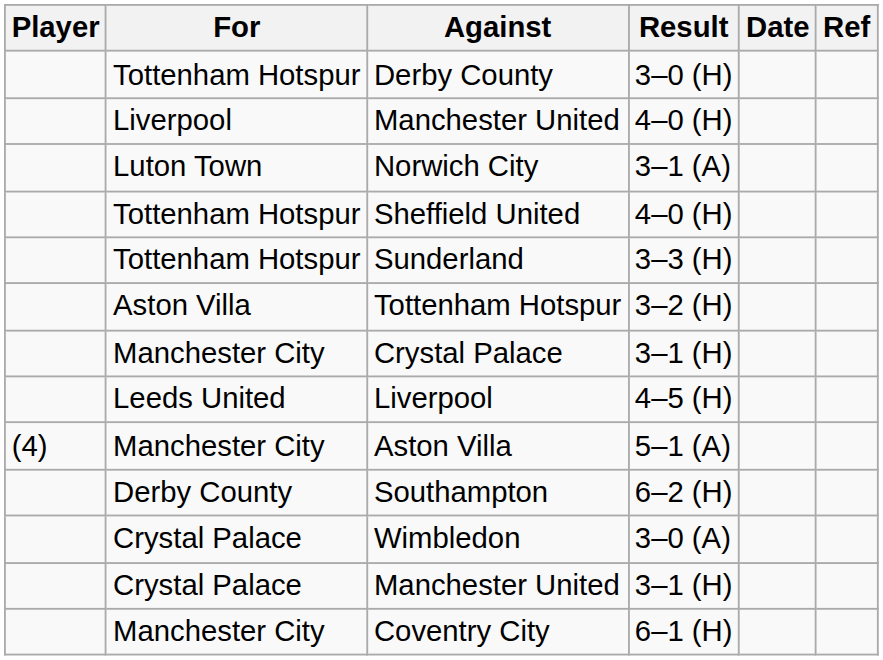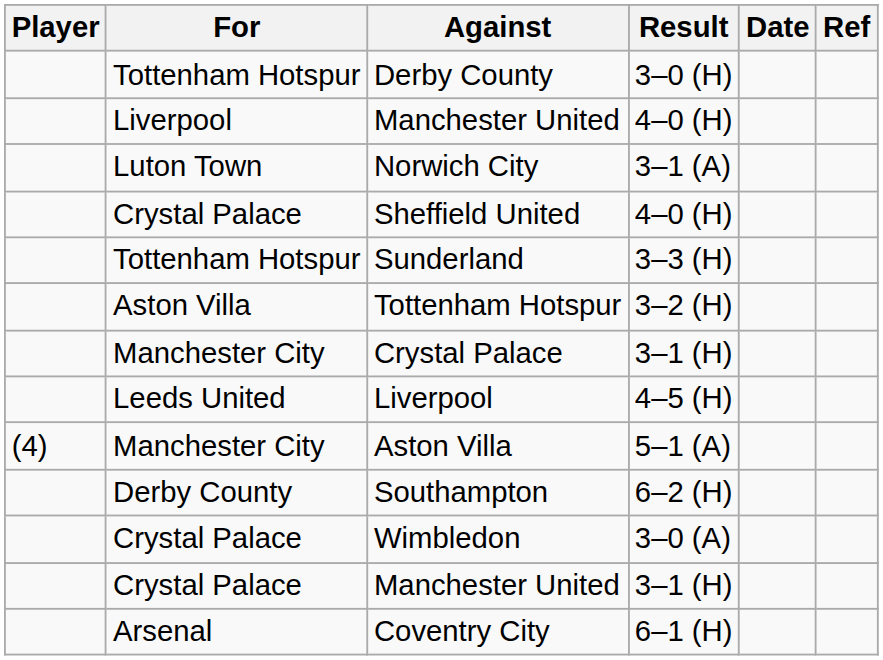Sheffield United | For: Tottenham Hotspur -> Crystal Palace
Coventry City | For: Manchester City -> Arsenal
